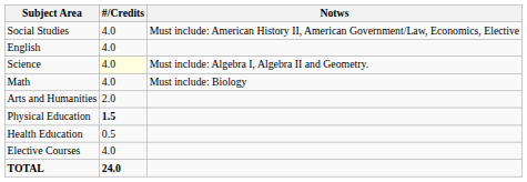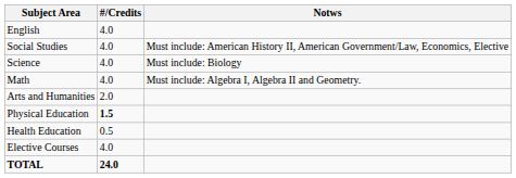rows swapped: English <-> Social Studies
Science | #/Credits: lightyellow background -> no background
Science | Notws: Must include: Algebra I, Algebra II and Geometry. -> Must include: Biology
Math | Notws: Must include: Biology -> Must include: Algebra I, Algebra II and Geometry.
